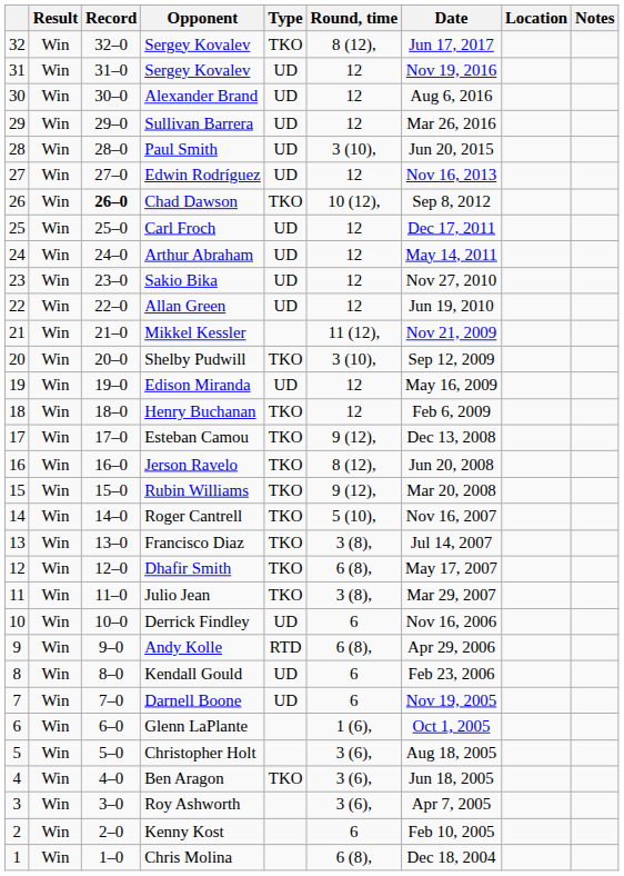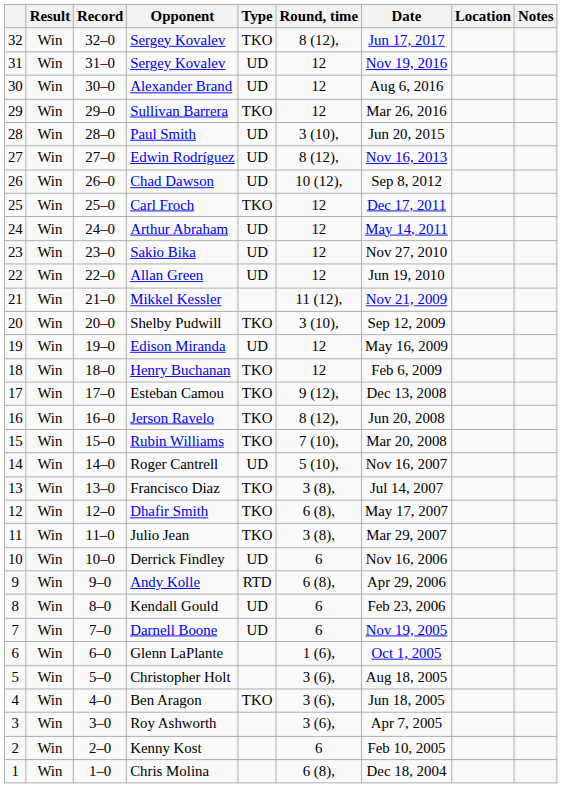Sullivan Barrera | Type: UD -> TKO
Edwin Rodríguez | Round, time: 12 -> 8 (12),
Chad Dawson | Record: bold -> normal
Chad Dawson | Type: TKO -> UD
Carl Froch | Type: UD -> TKO
Rubin Williams | Round, time: 9 (12), -> 7 (10),
Roger Cantrell | Type: TKO -> UD
